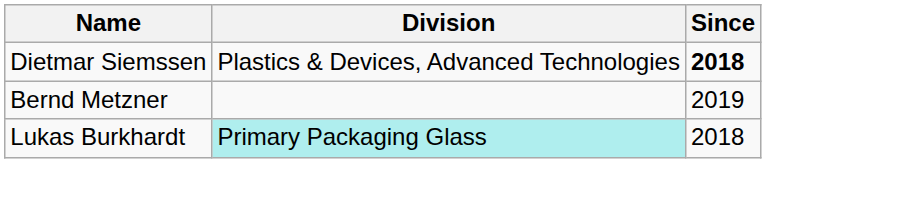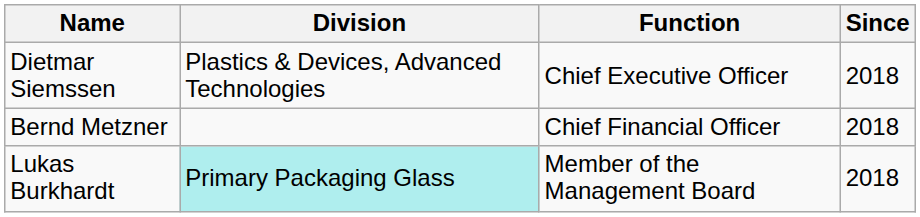+ column: Function | Chief Executive Officer | Chief Financial Officer | Member of the Management Board
Dietmar Siemssen | Since: bold -> normal
Bernd Metzner | Since: 2019 -> 2018
